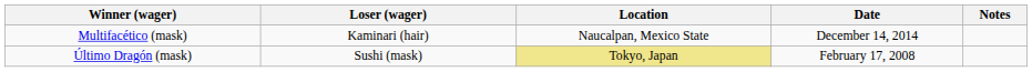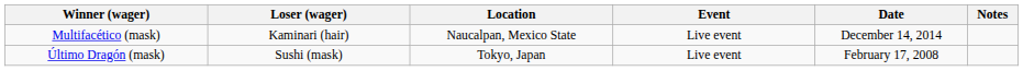+ column: Event | Live event | Live event
Último Dragón (mask) | Location: khaki background -> no background
